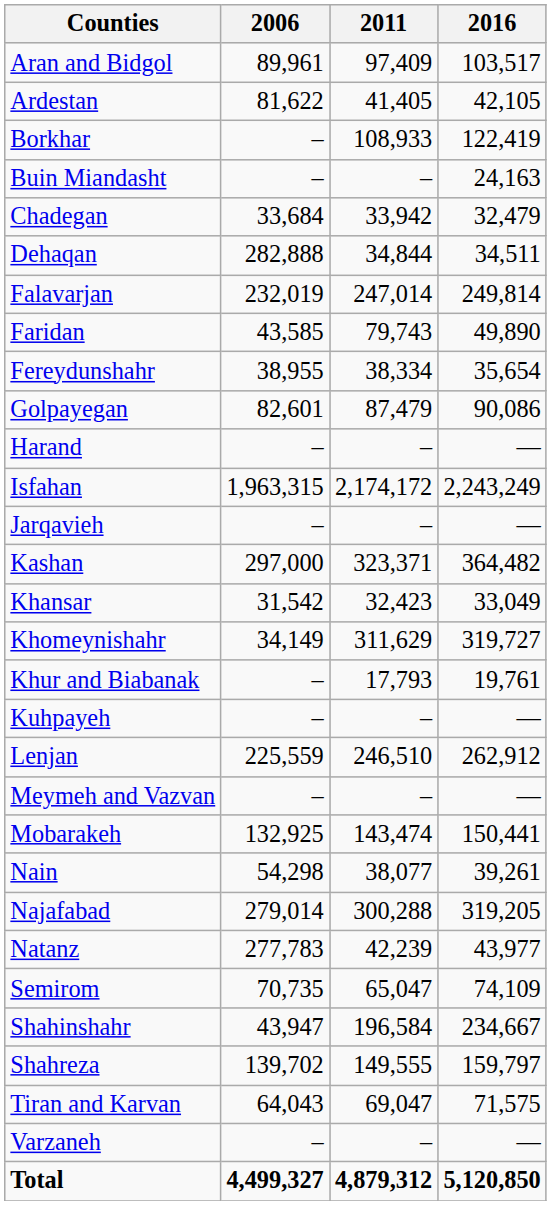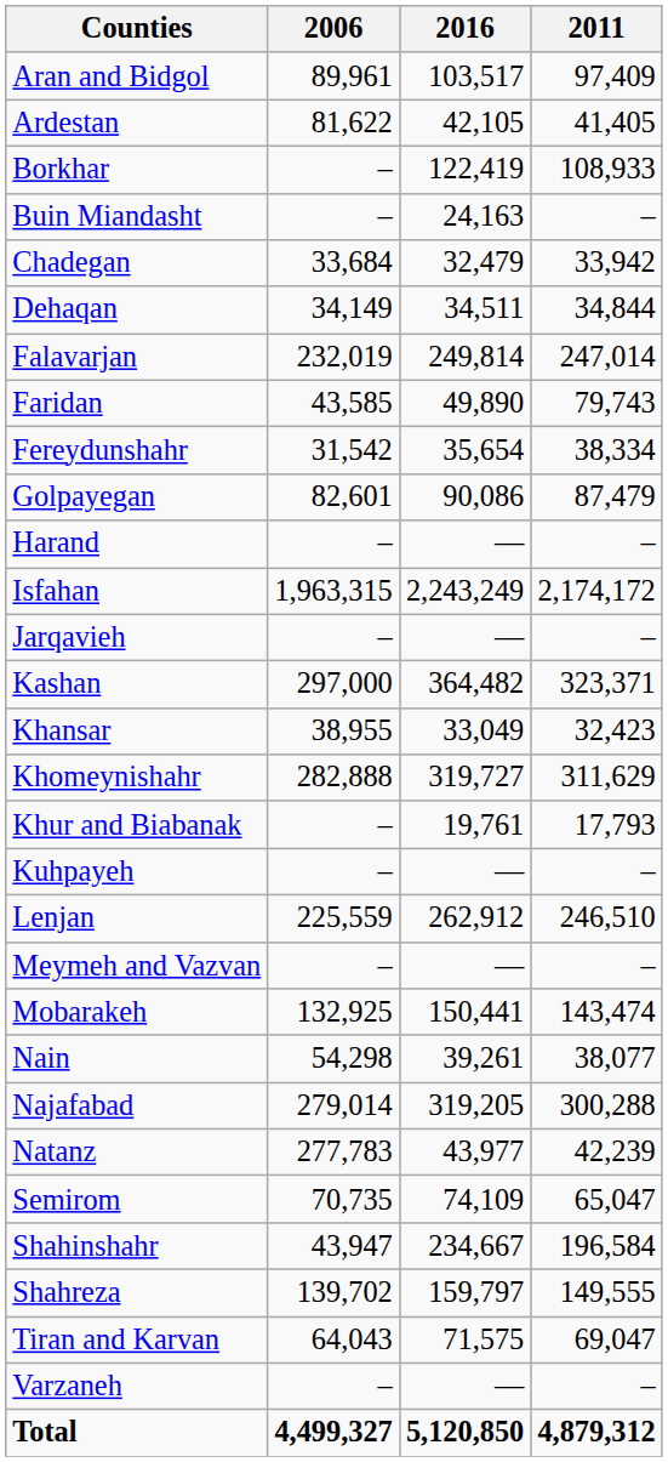columns swapped: 2011 <-> 2016
Dehaqan | 2006: 282,888 -> 34,149
Fereydunshahr | 2006: 38,955 -> 31,542
Khansar | 2006: 31,542 -> 38,955
Khomeynishahr | 2006: 34,149 -> 282,888
